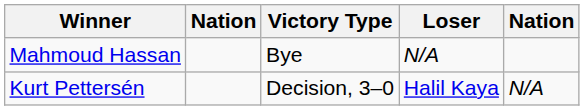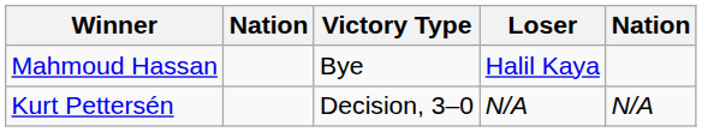Mahmoud Hassan | Loser: N/A -> Halil Kaya
Kurt Pettersén | Loser: Halil Kaya -> N/A
